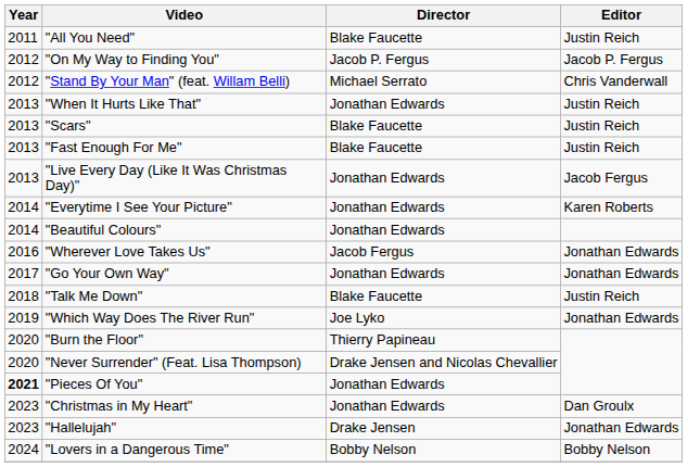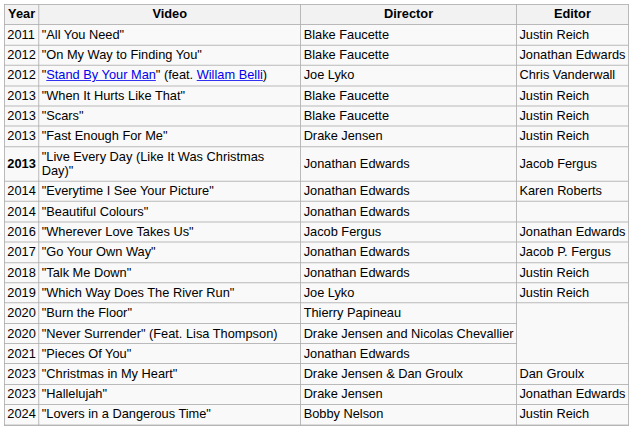"On My Way to Finding You" | Director: Jacob P. Fergus -> Blake Faucette
"On My Way to Finding You" | Editor: Jacob P. Fergus -> Jonathan Edwards
"Stand By Your Man" (feat. Willam Belli) | Director: Michael Serrato -> Joe Lyko
"When It Hurts Like That" | Director: Jonathan Edwards -> Blake Faucette
"Fast Enough For Me" | Director: Blake Faucette -> Drake Jensen
"Live Every Day (Like It Was Christmas Day)" | Year: normal -> bold
"Go Your Own Way" | Editor: Jonathan Edwards -> Jacob P. Fergus
"Talk Me Down" | Director: Blake Faucette -> Jonathan Edwards
"Which Way Does The River Run" | Editor: Jonathan Edwards -> Justin Reich
"Pieces Of You" | Year: bold -> normal
"Christmas in My Heart" | Director: Jonathan Edwards -> Drake Jensen & Dan Groulx
"Lovers in a Dangerous Time" | Editor: Bobby Nelson -> Justin Reich
